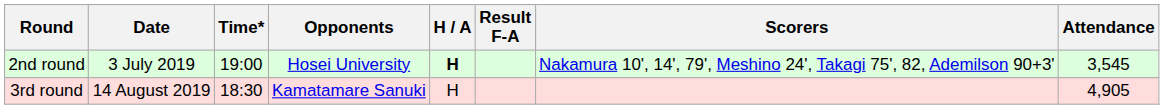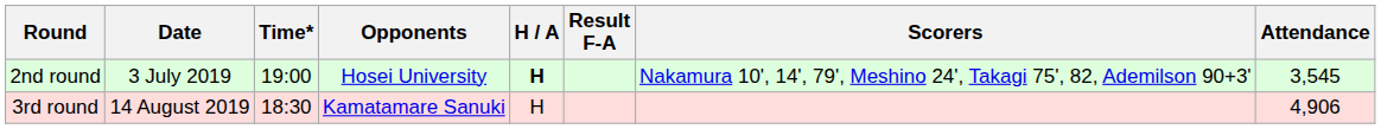3rd round | Attendance: 4,905 -> 4,906
